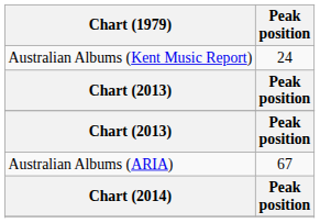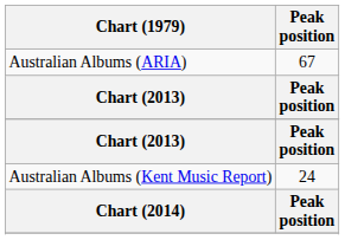rows swapped: Australian Albums (Kent Music Report) <-> Australian Albums (ARIA)
